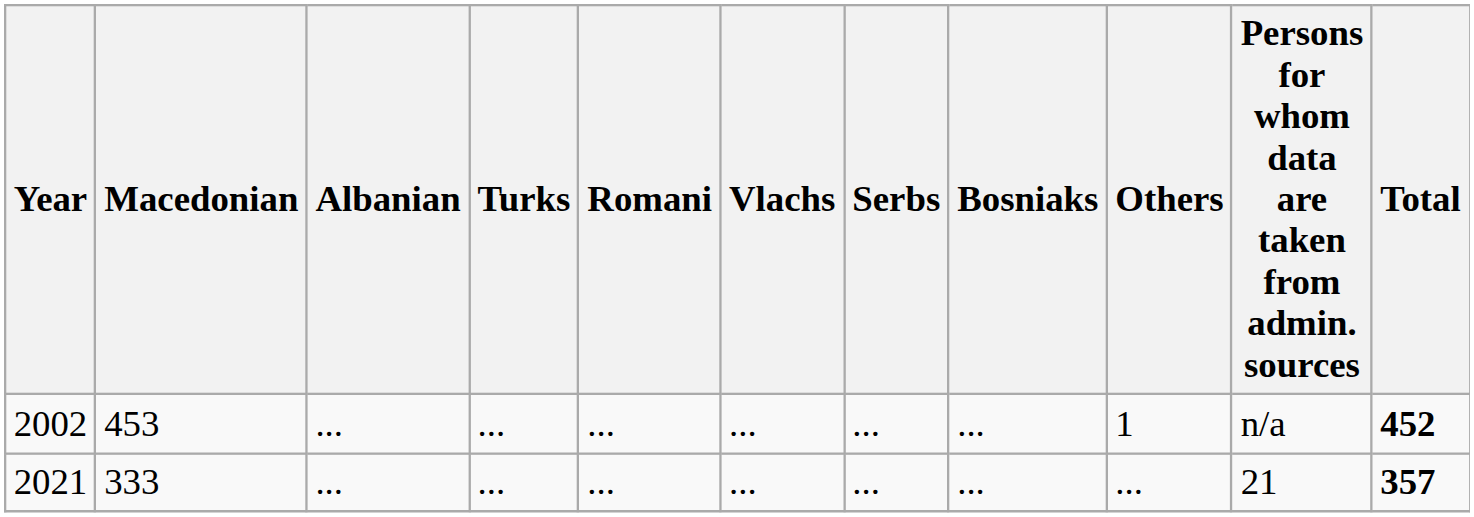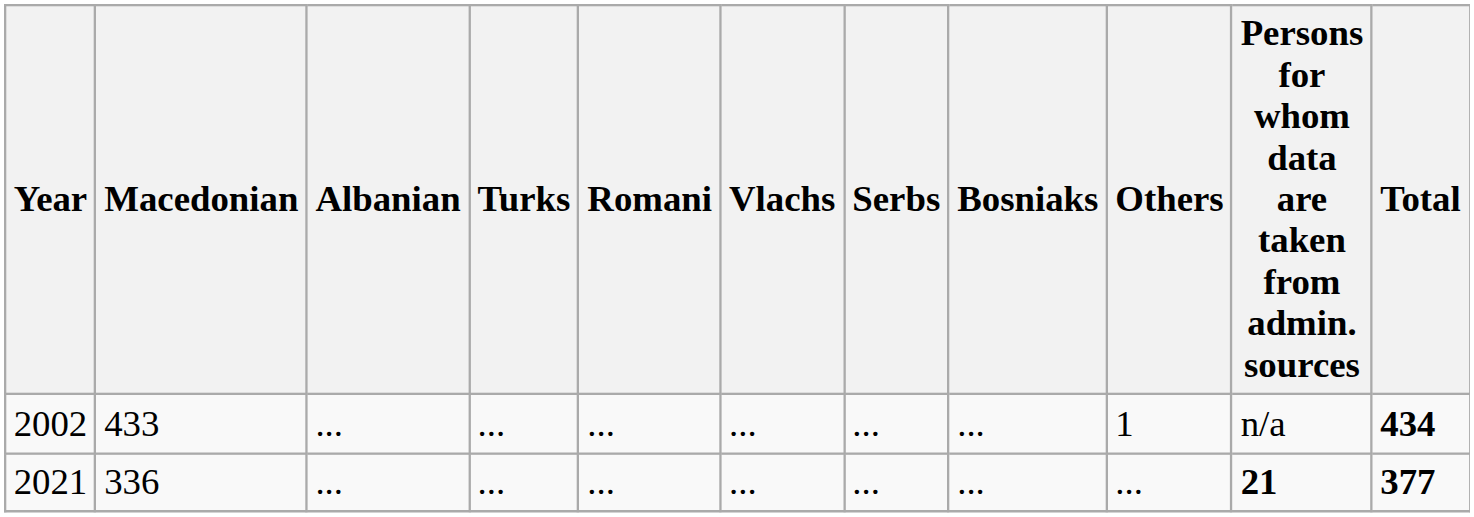2002 | Macedonian: 453 -> 433
2002 | Total: 452 -> 434
2021 | Macedonian: 333 -> 336
2021 | Persons for whom data are taken from admin. sources: normal -> bold
2021 | Total: 357 -> 377
